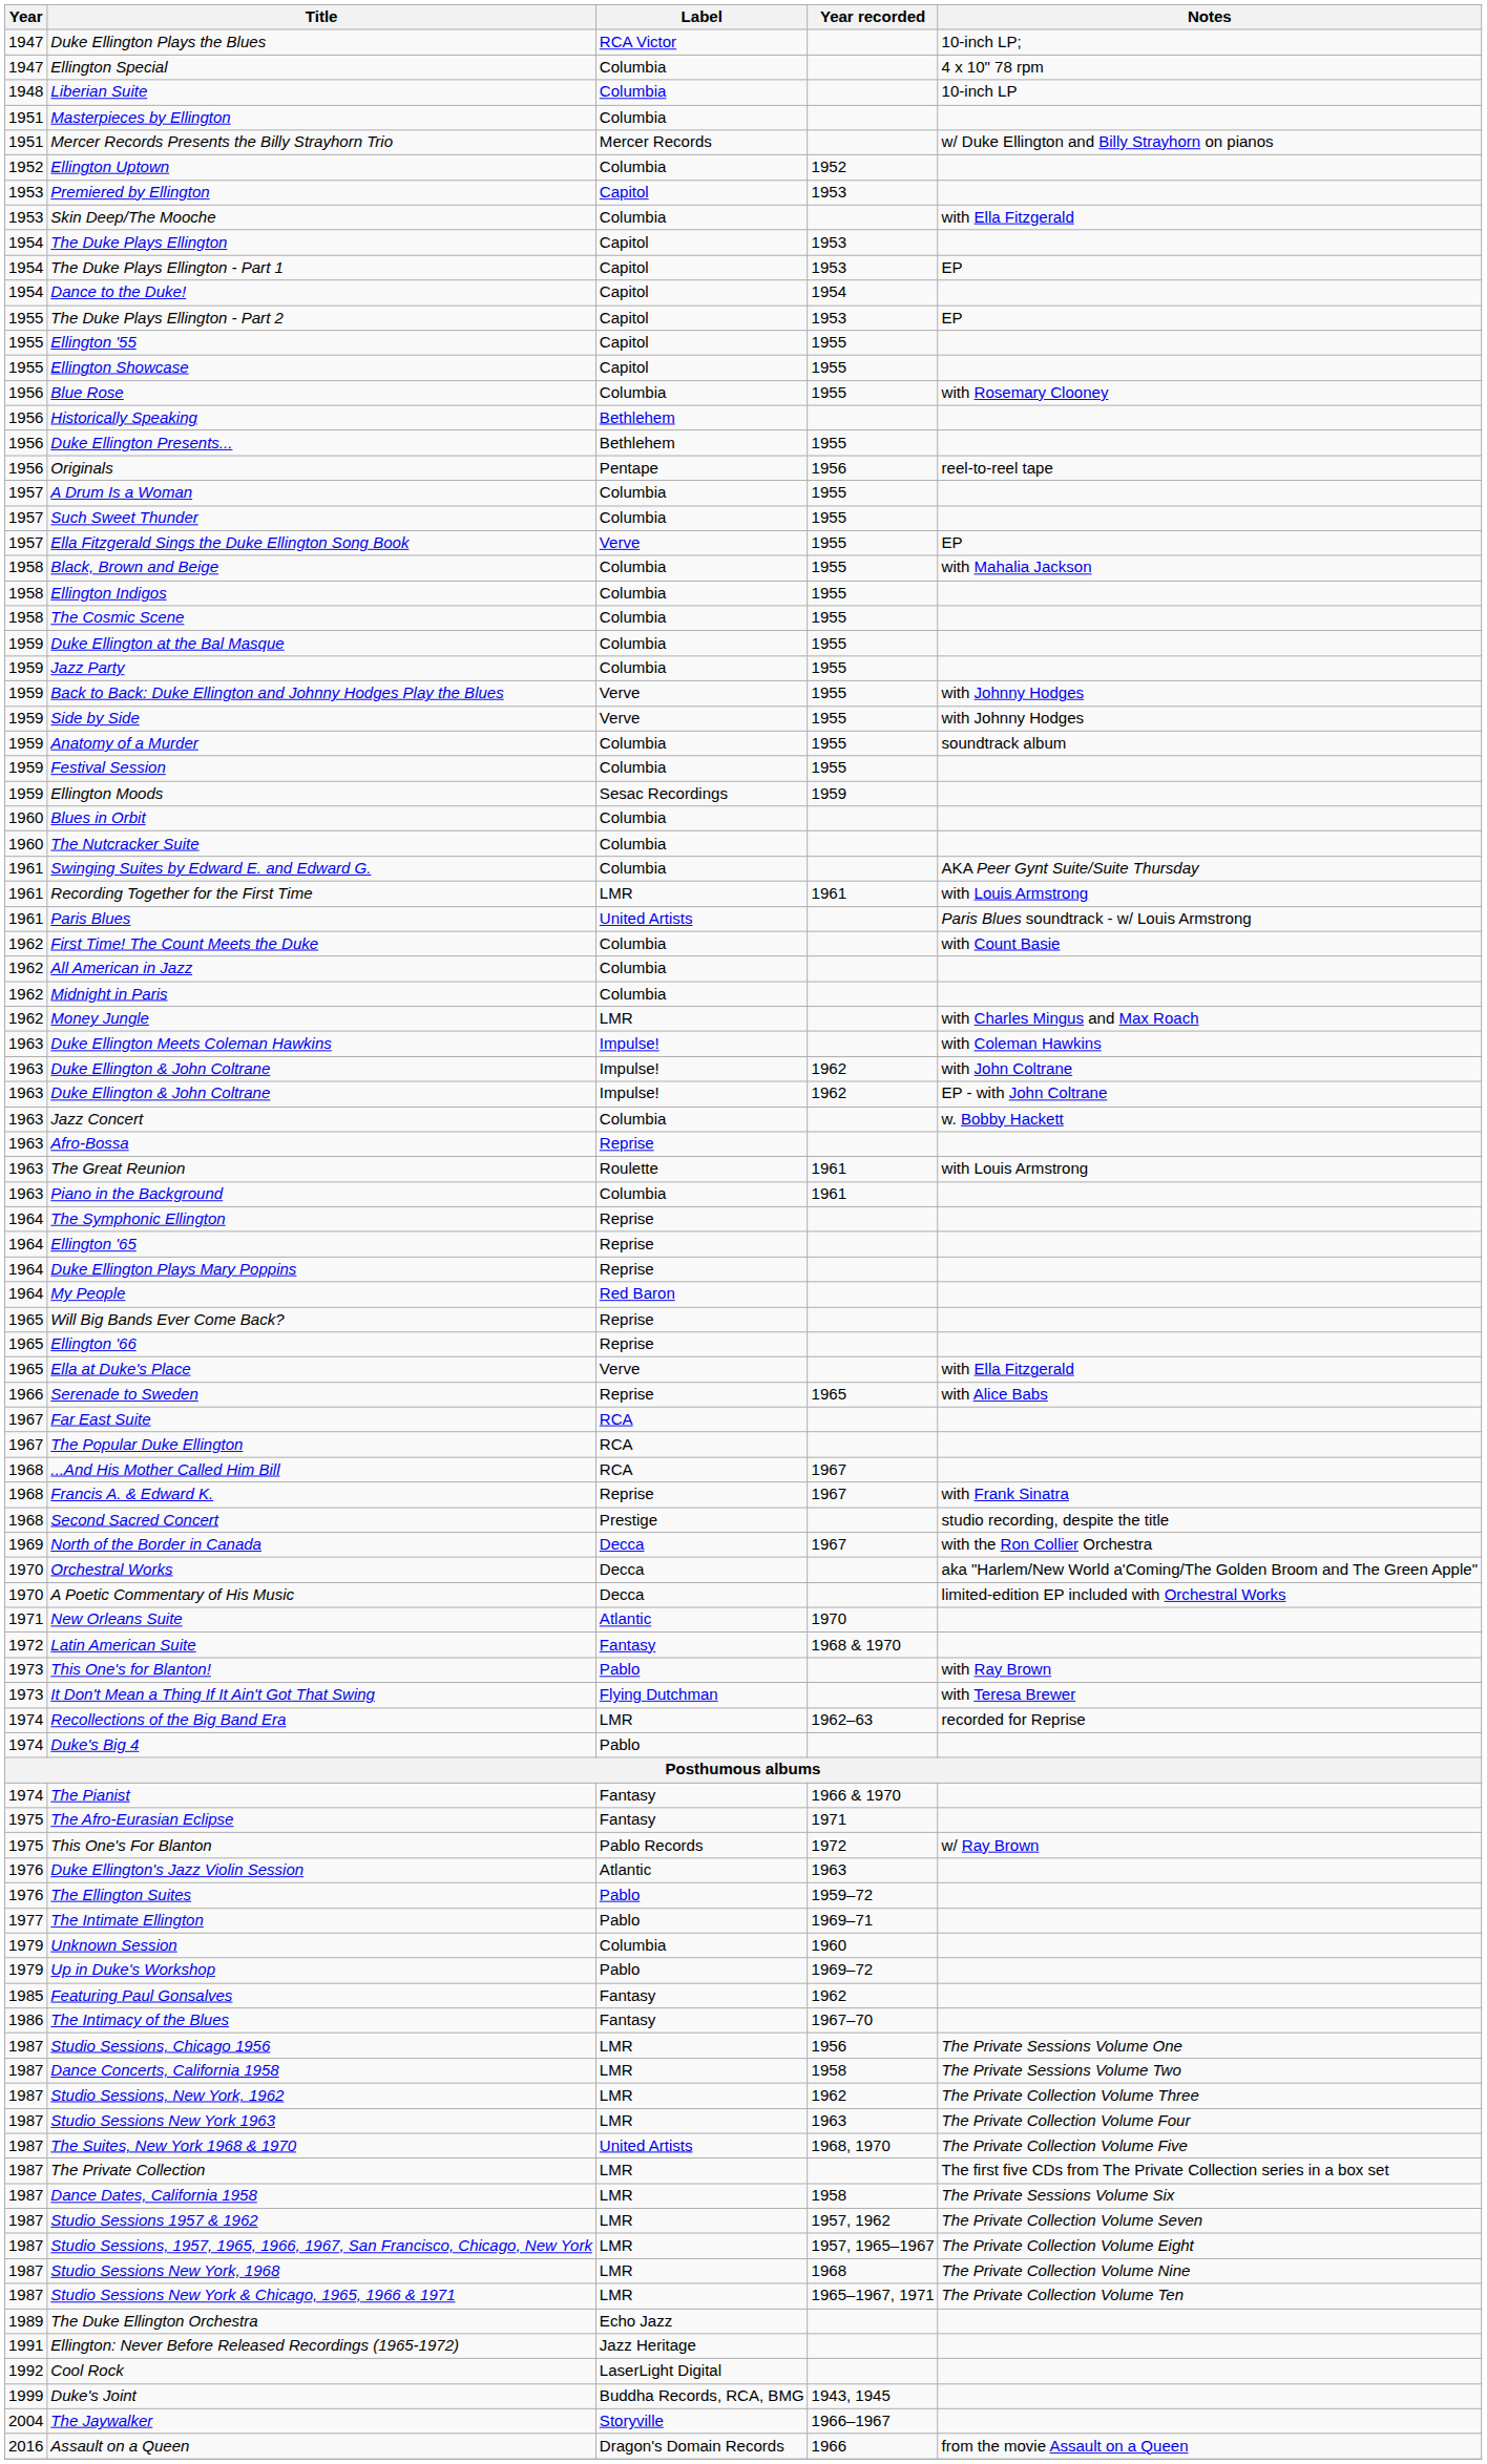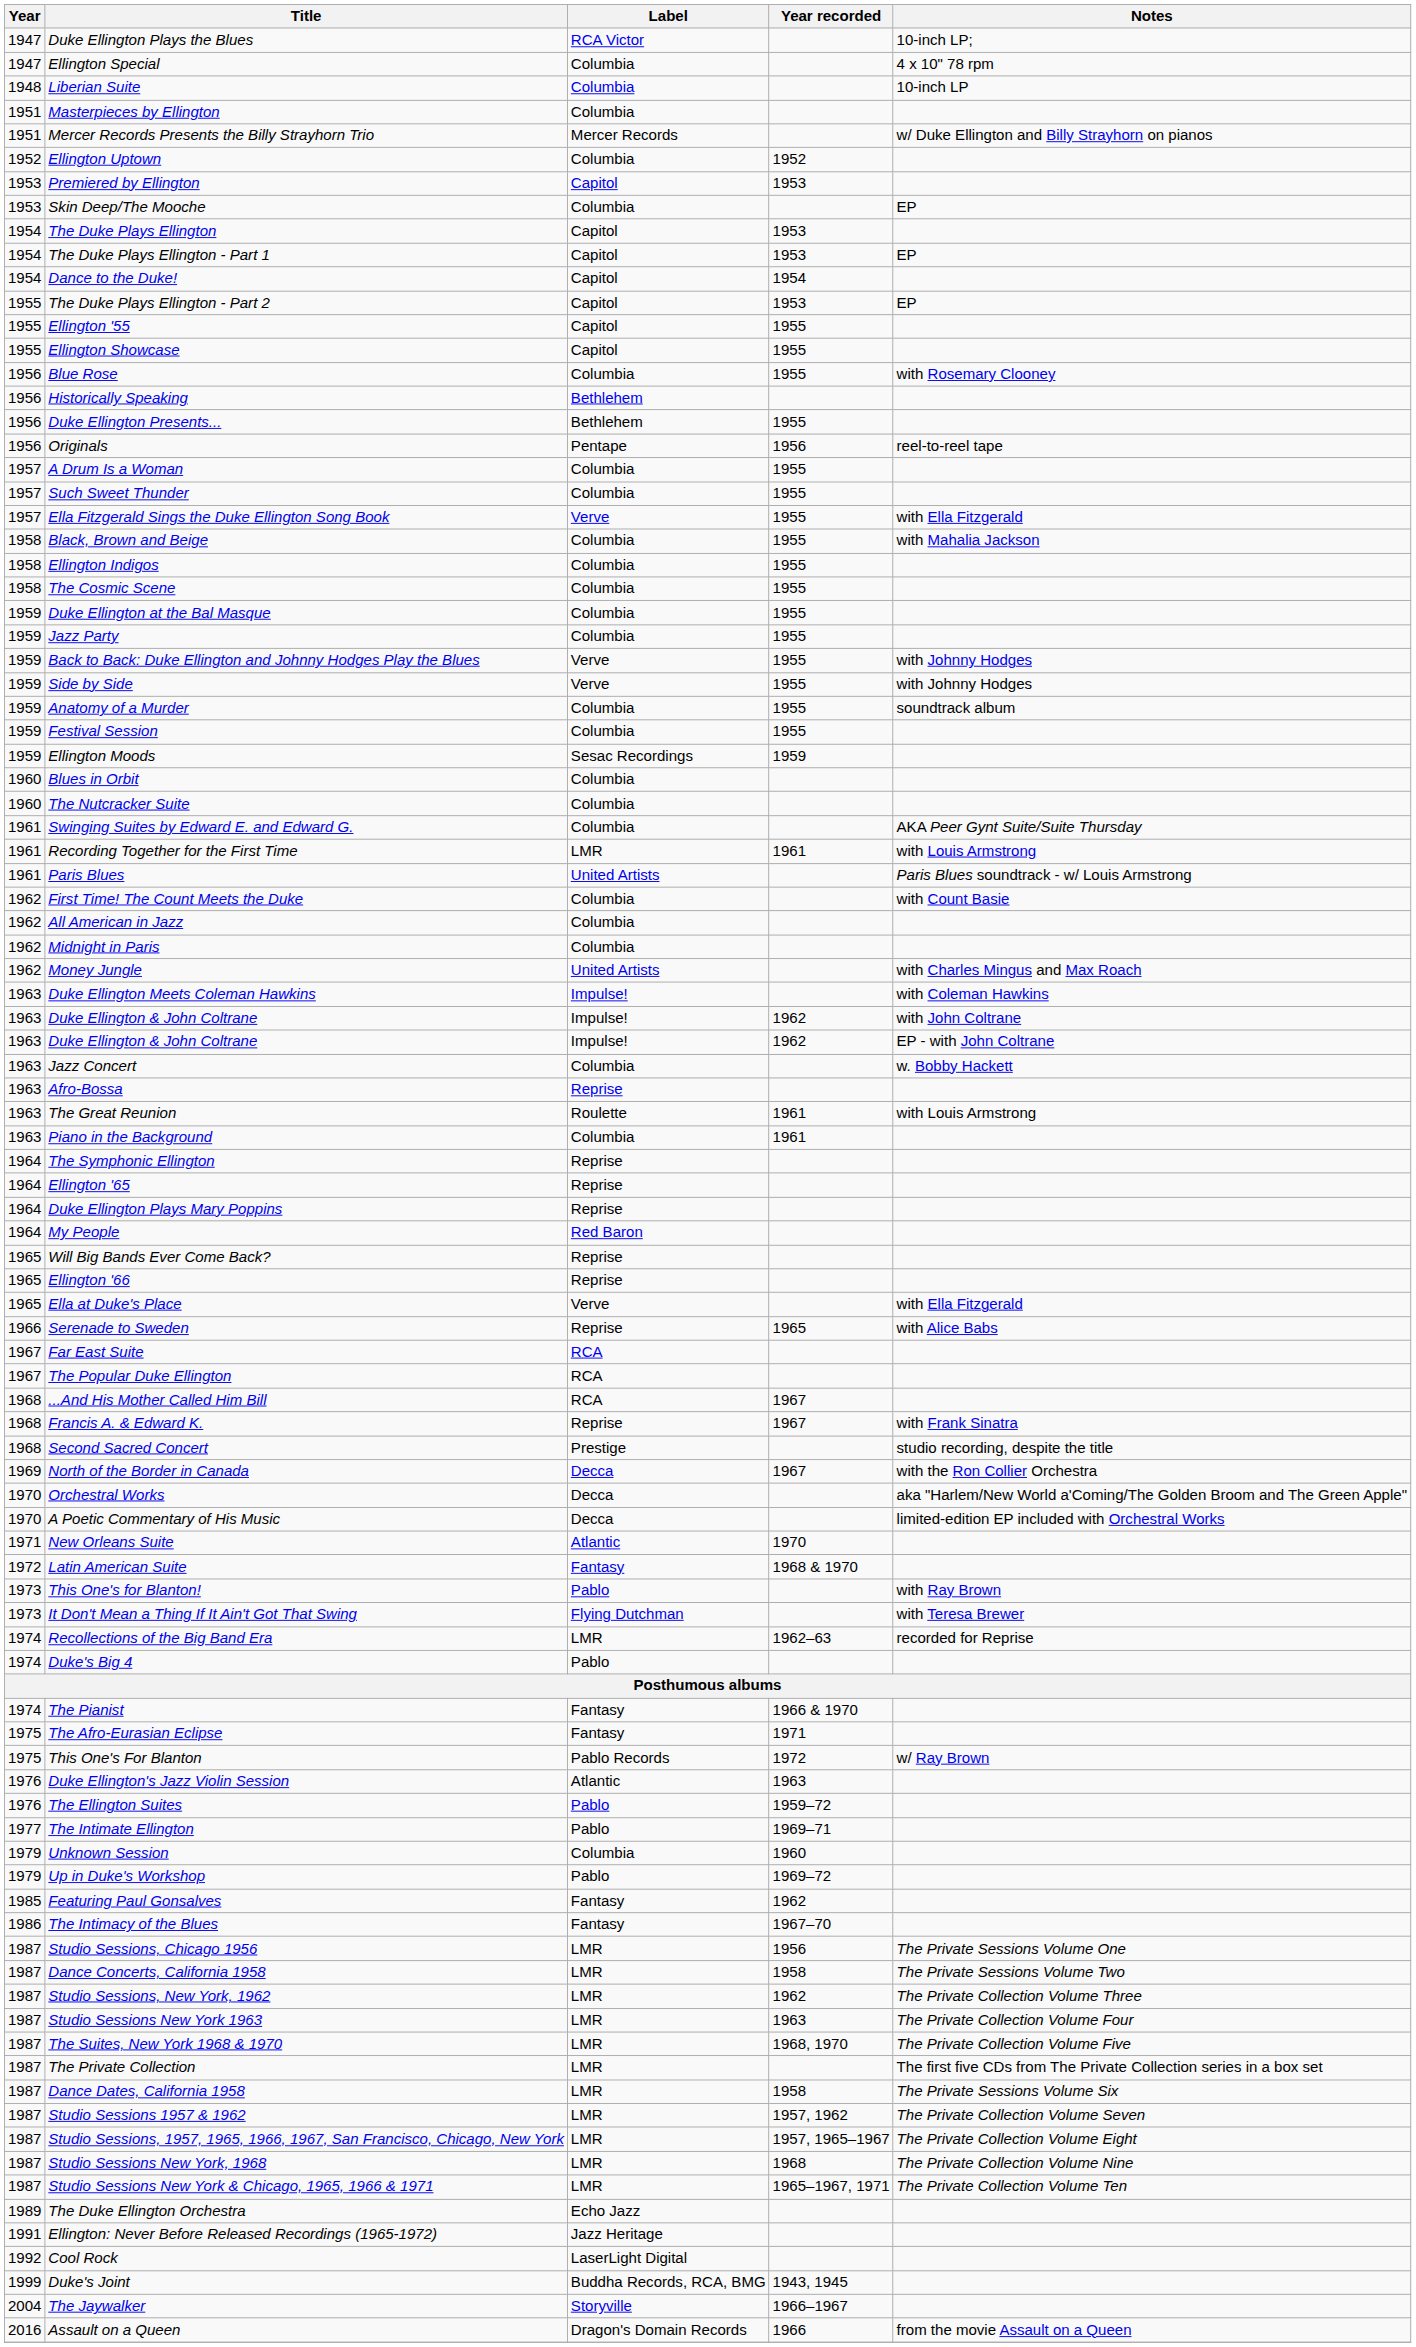Skin Deep/The Mooche | Notes: with Ella Fitzgerald -> EP
Ella Fitzgerald Sings the Duke Ellington Song Book | Notes: EP -> with Ella Fitzgerald
Money Jungle | Label: LMR -> United Artists
The Suites, New York 1968 & 1970 | Label: United Artists -> LMR
